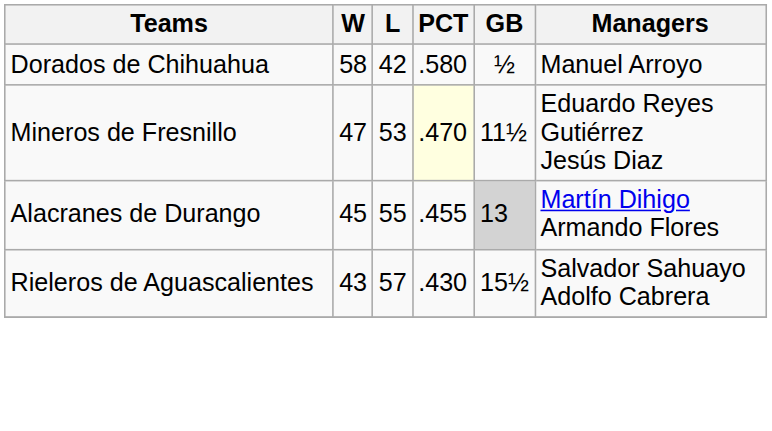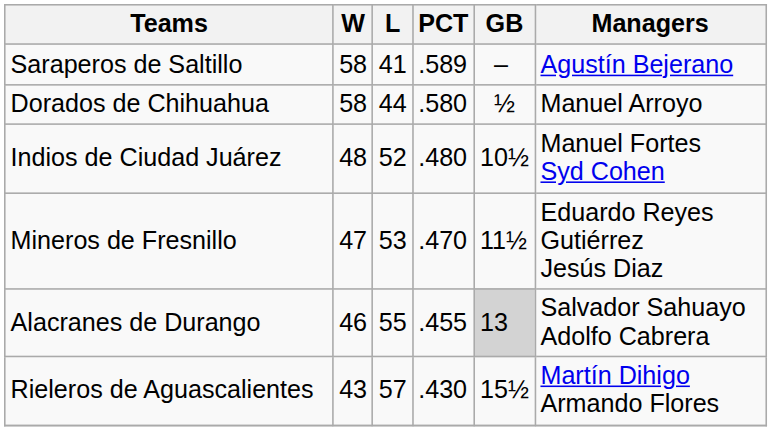+ row: Saraperos de Saltillo | 58 | 41 | .589 | – | Agustín Bejerano
Dorados de Chihuahua | L: 42 -> 44
+ row: Indios de Ciudad Juárez | 48 | 52 | .480 | 10½ | Manuel Fortes Syd Cohen
Mineros de Fresnillo | PCT: lightyellow background -> no background
Alacranes de Durango | W: 45 -> 46
Alacranes de Durango | Managers: Martín Dihigo Armando Flores -> Salvador Sahuayo Adolfo Cabrera
Rieleros de Aguascalientes | Managers: Salvador Sahuayo Adolfo Cabrera -> Martín Dihigo Armando Flores
